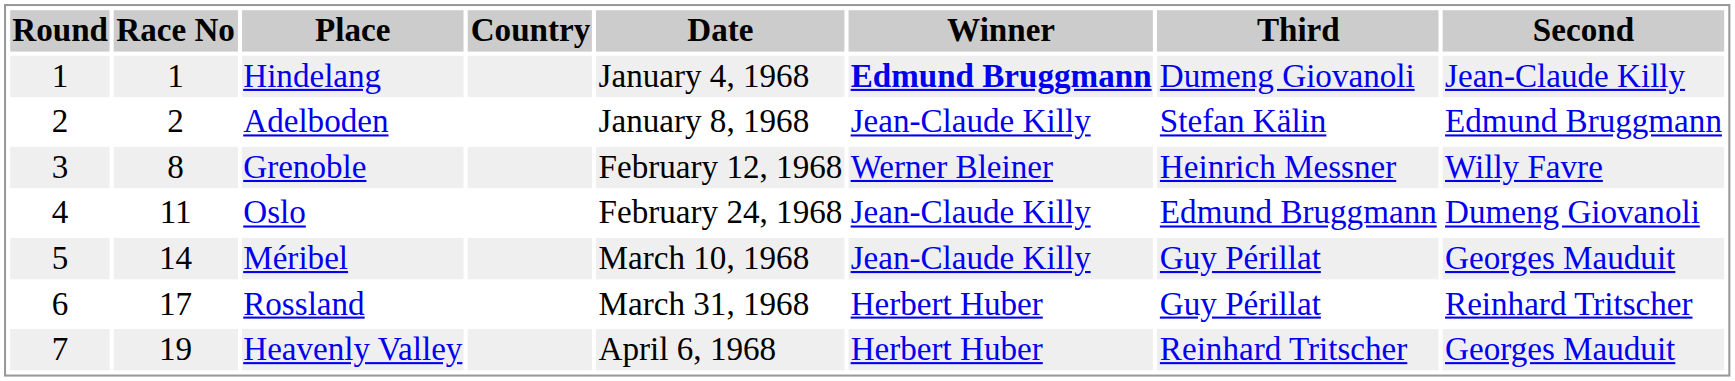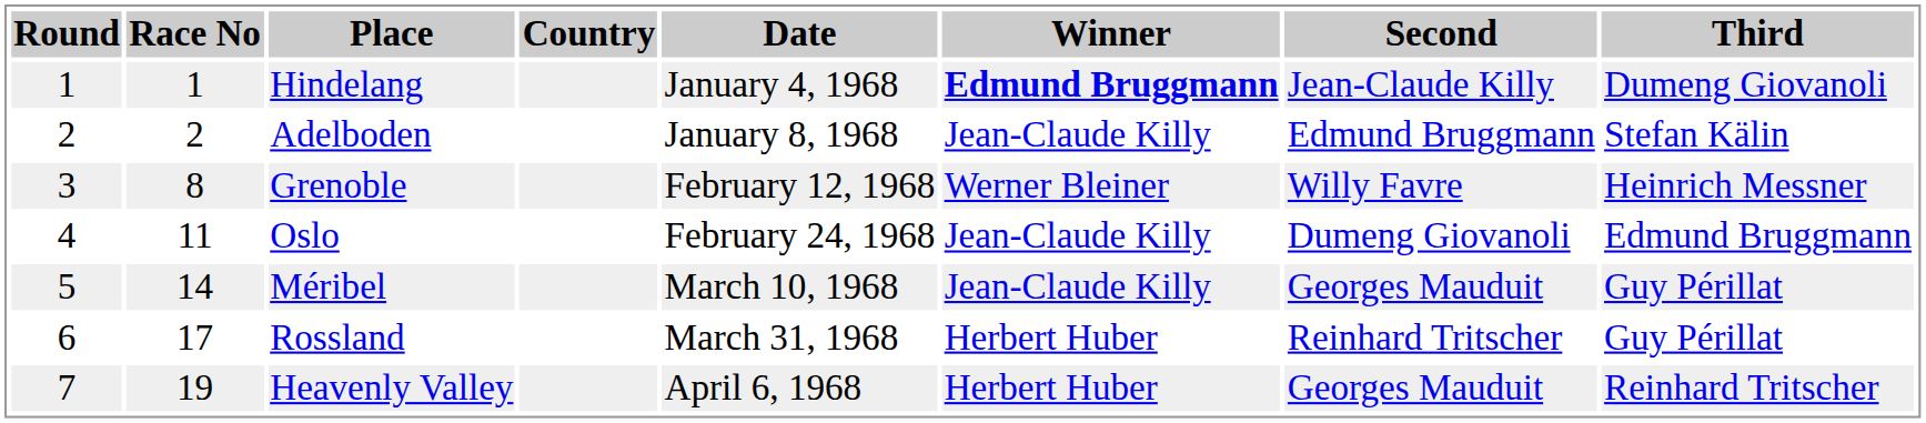columns swapped: Second <-> Third
